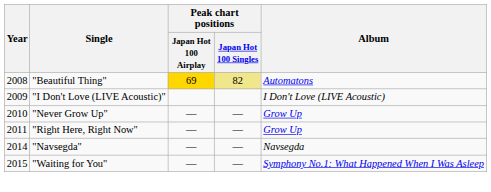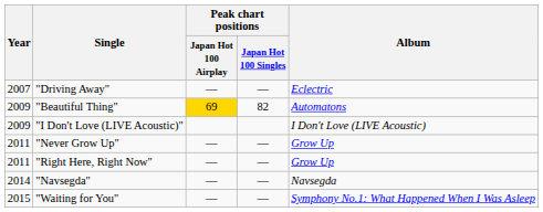+ row: 2007 | "Driving Away" | — | — | Eclectric
"Beautiful Thing" | Year: 2008 -> 2009
"Beautiful Thing" | Peak chart positions / Japan Hot 100 Singles: khaki background -> no background
"Never Grow Up" | Year: 2010 -> 2011
